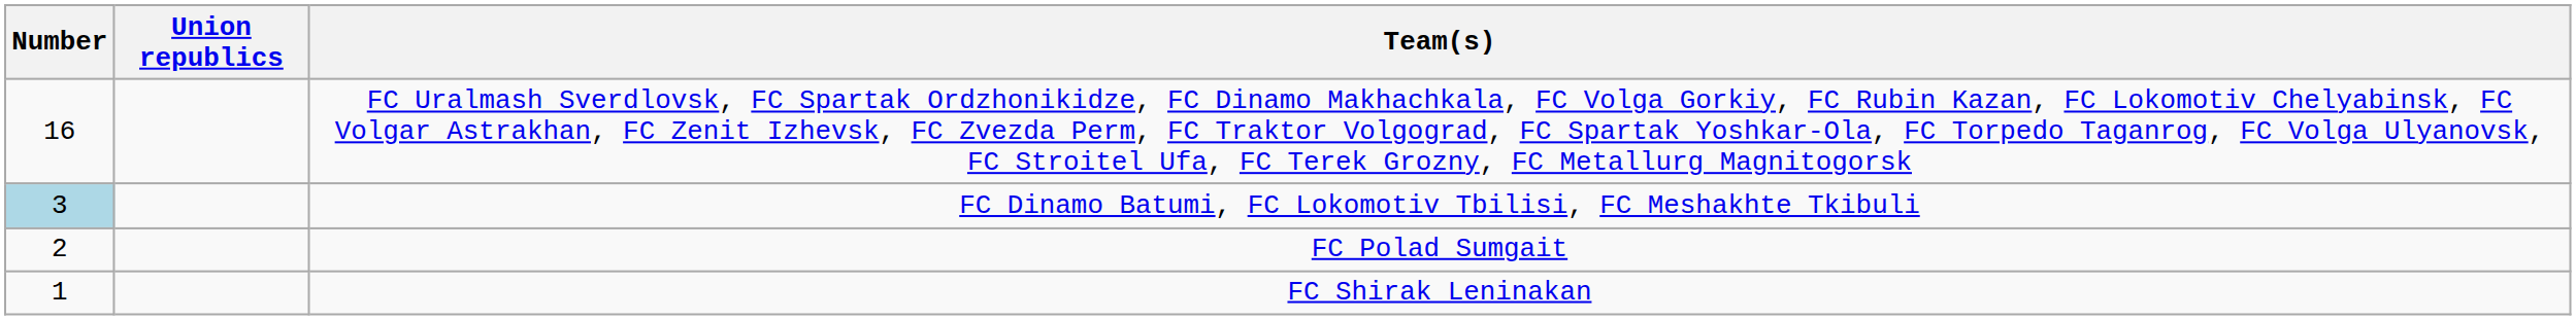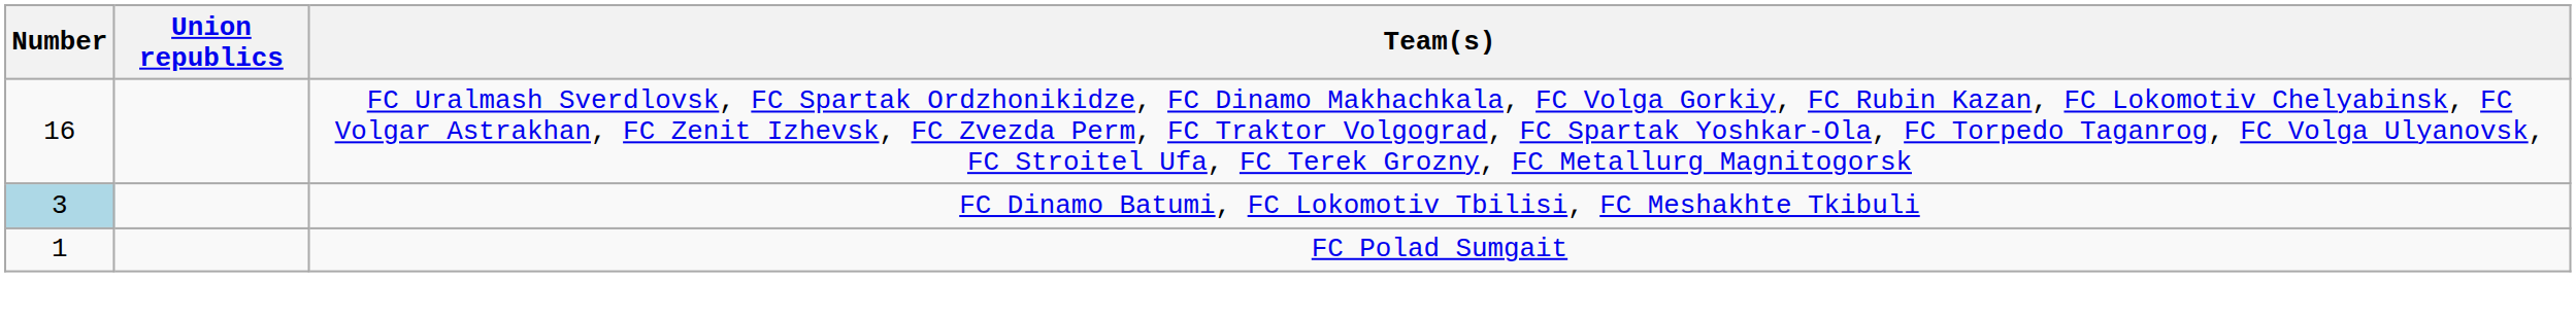FC Polad Sumgait | Number: 2 -> 1
- row: 1 | FC Shirak Leninakan
